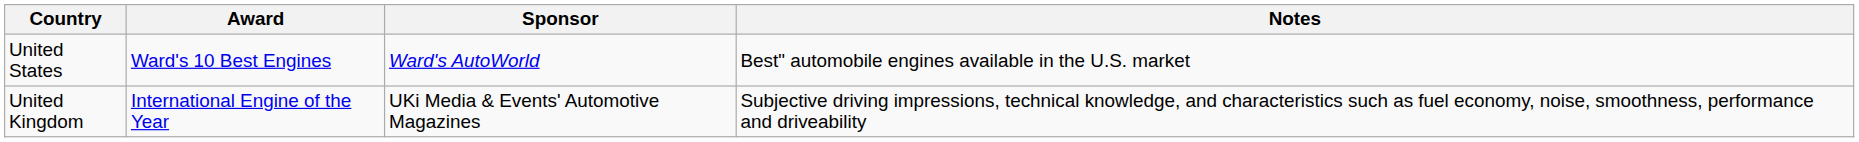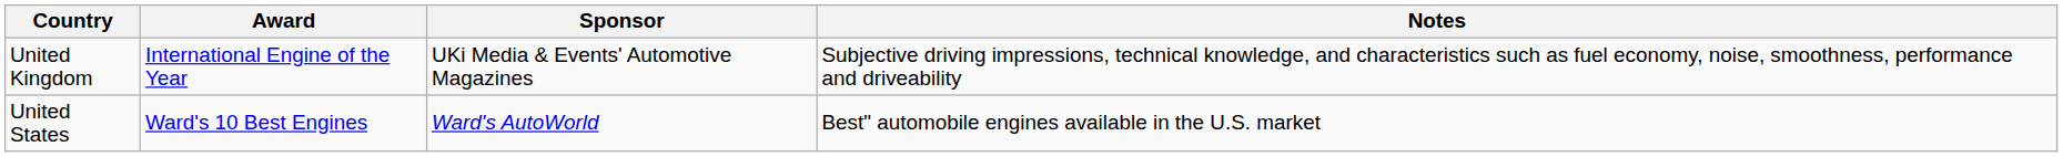rows swapped: United Kingdom <-> United States
